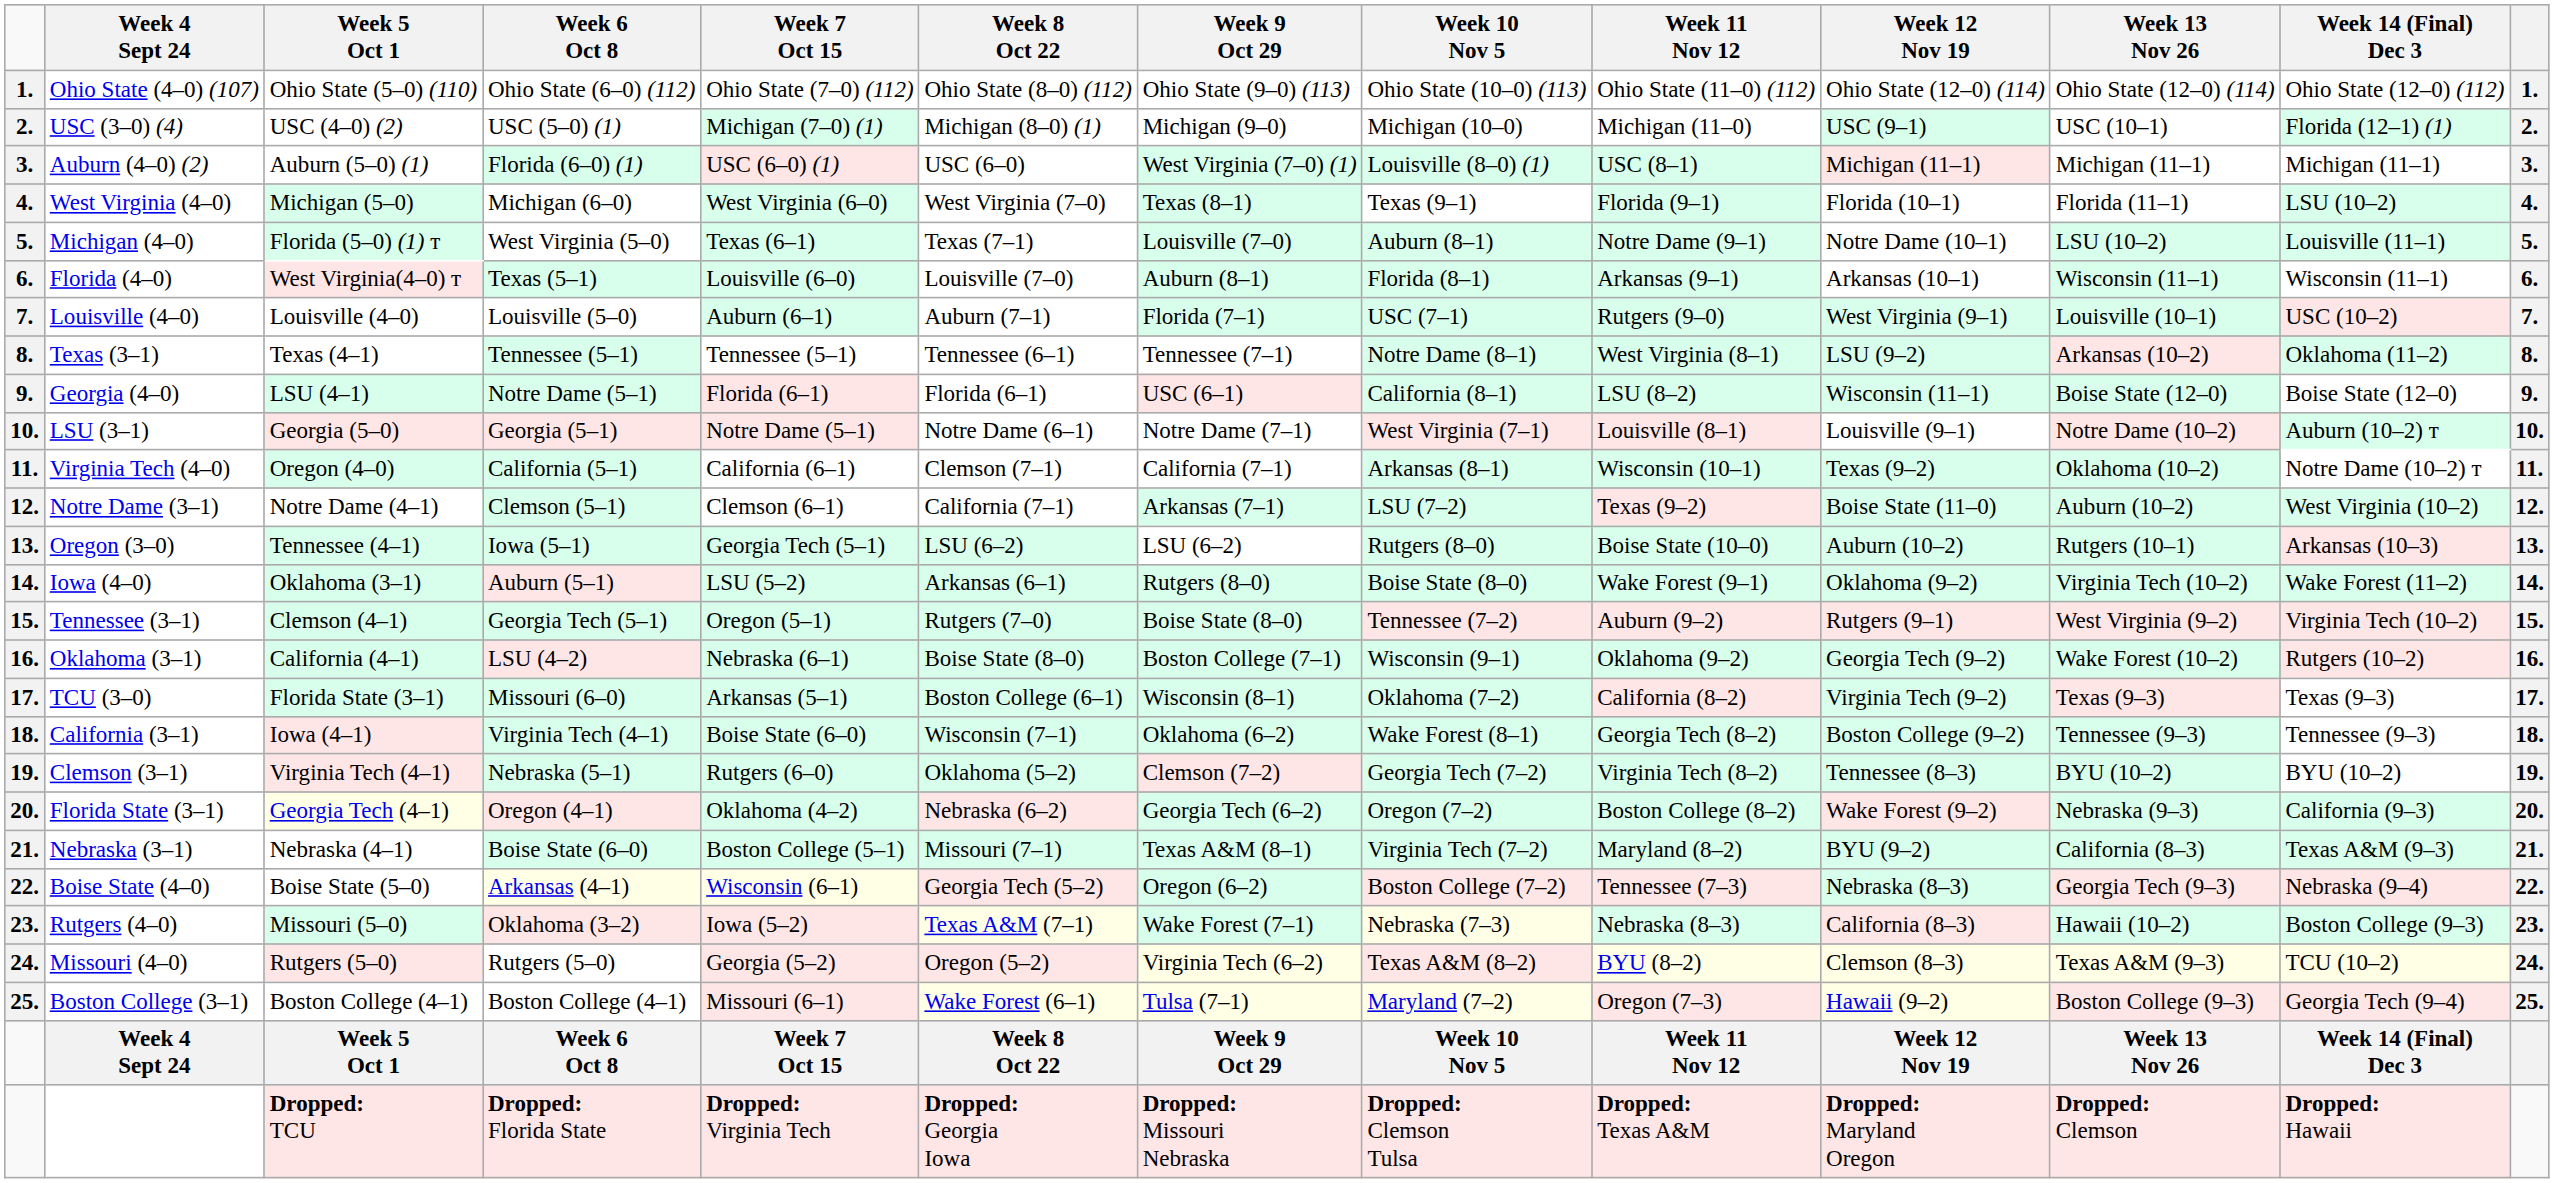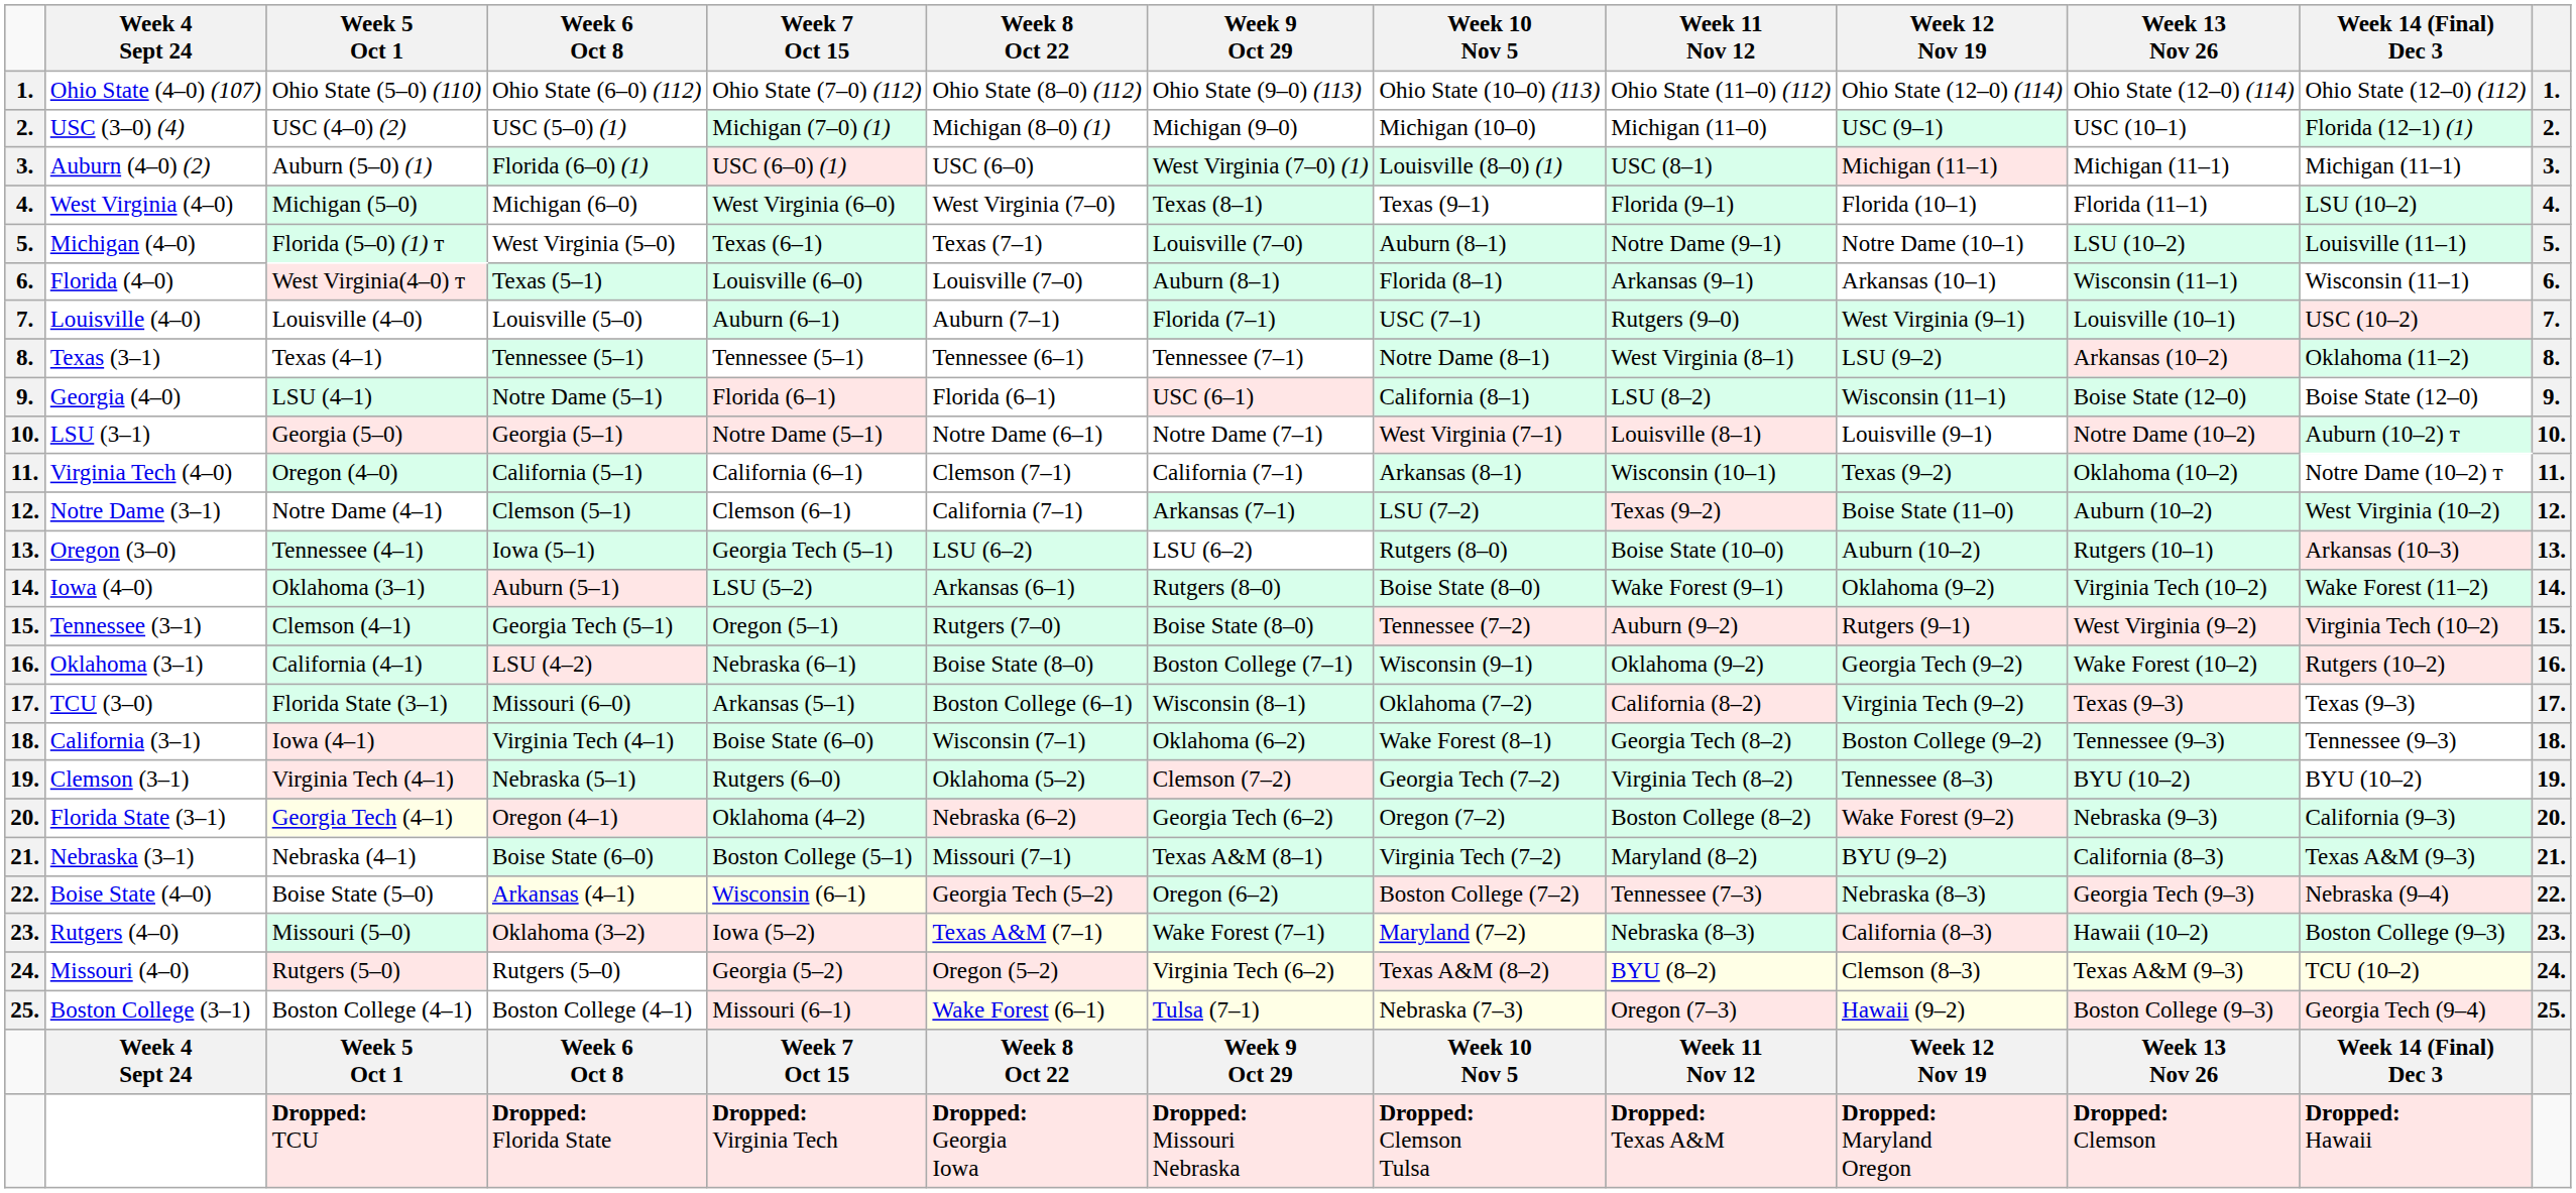Rutgers (4–0) | Week 10 Nov 5: Nebraska (7–3) -> Maryland (7–2)
Boston College (3–1) | Week 10 Nov 5: Maryland (7–2) -> Nebraska (7–3)
